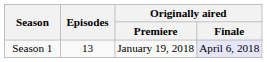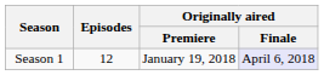Season 1 | Episodes: 13 -> 12
